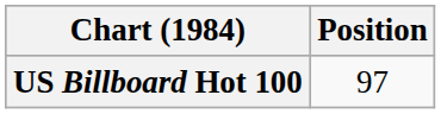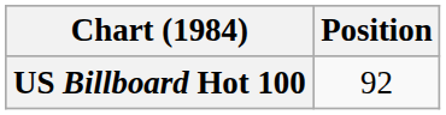US Billboard Hot 100 | Position: 97 -> 92
